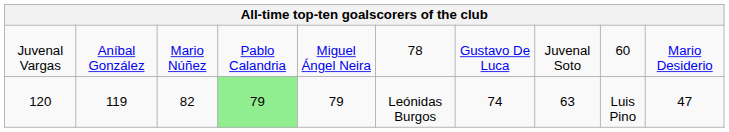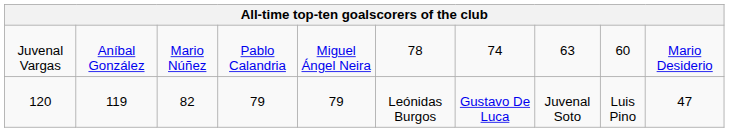Juvenal Vargas | column 7: Gustavo De Luca -> 74
Juvenal Vargas | column 8: Juvenal Soto -> 63
120 | column 4: lightgreen background -> no background
120 | column 7: 74 -> Gustavo De Luca
120 | column 8: 63 -> Juvenal Soto
